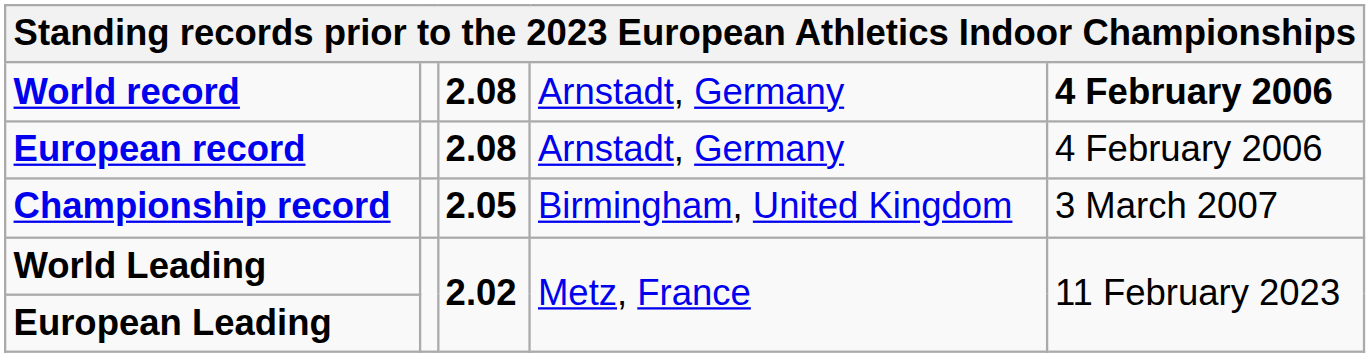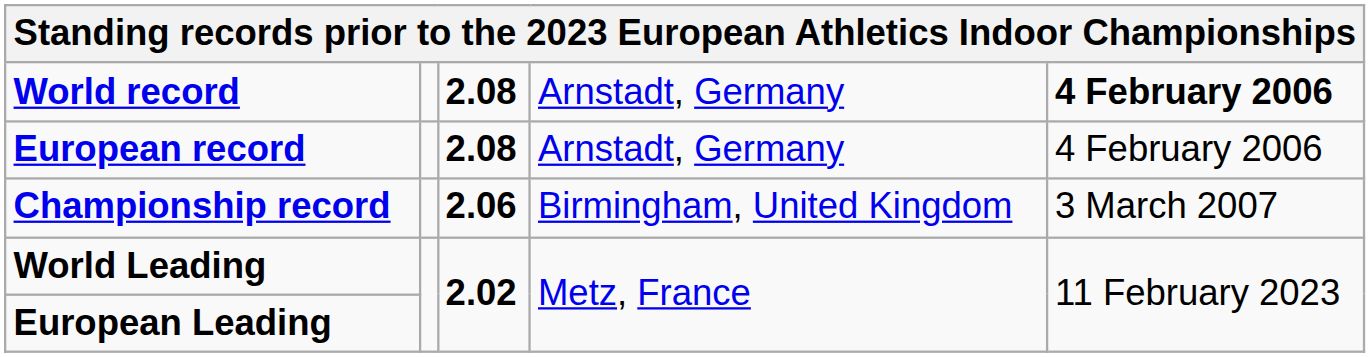Championship record | column 3: 2.05 -> 2.06
